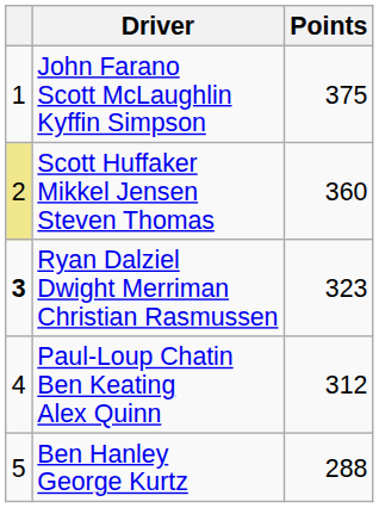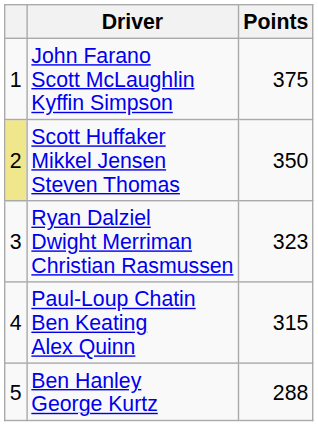Scott Huffaker Mikkel Jensen Steven Thomas | Points: 360 -> 350
Ryan Dalziel Dwight Merriman Christian Rasmussen | column 1: bold -> normal
Paul-Loup Chatin Ben Keating Alex Quinn | Points: 312 -> 315
